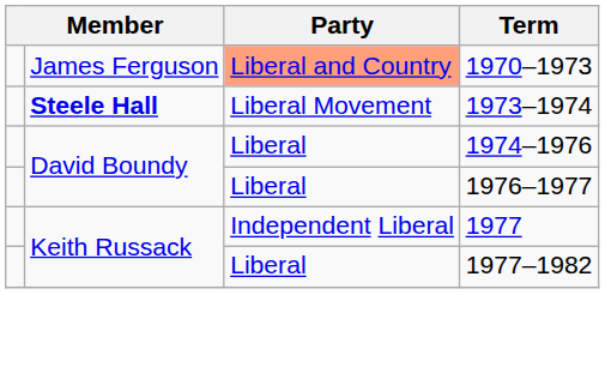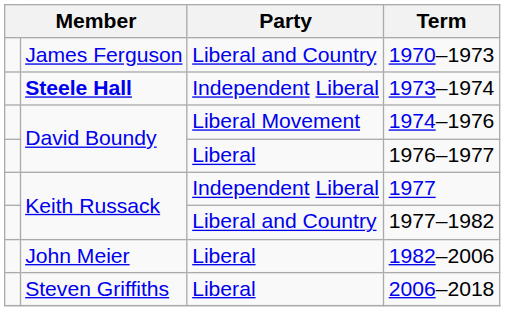1970–1973 | Party: lightsalmon background -> no background
1973–1974 | Party: Liberal Movement -> Independent Liberal
1974–1976 | Party: Liberal -> Liberal Movement
1977–1982 | Party: Liberal -> Liberal and Country
+ row: John Meier | Liberal | 1982–2006
+ row: Steven Griffiths | Liberal | 2006–2018
